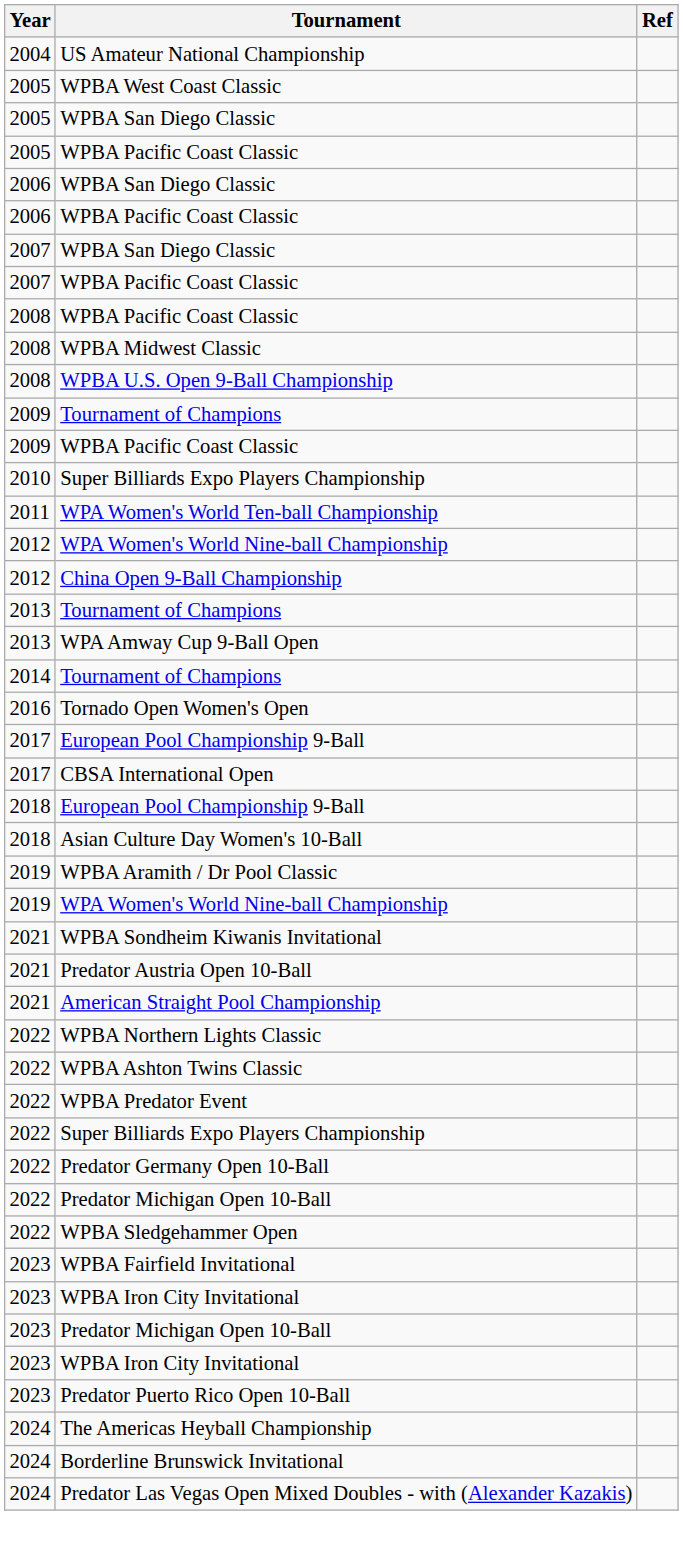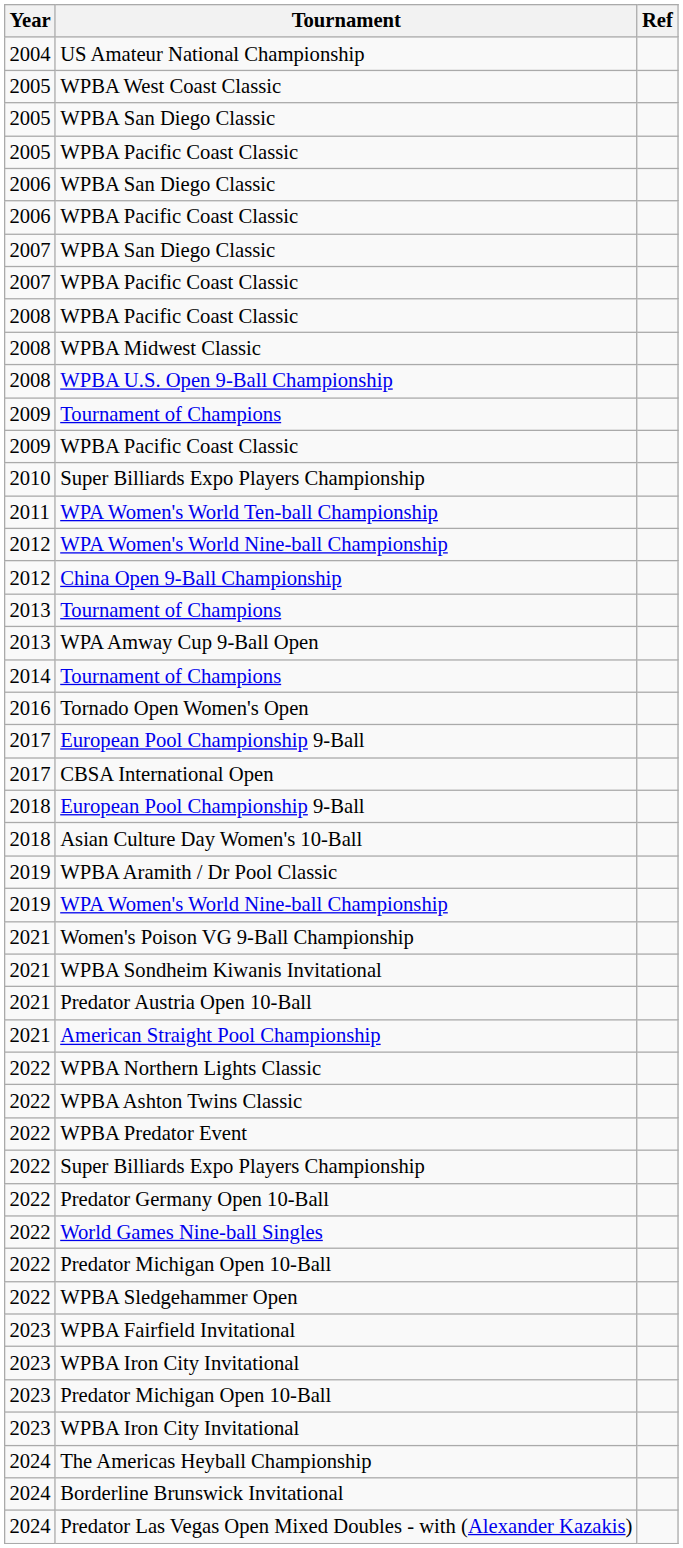+ row: 2021 | Women's Poison VG 9-Ball Championship
+ row: 2022 | World Games Nine-ball Singles
- row: 2023 | Predator Puerto Rico Open 10-Ball
